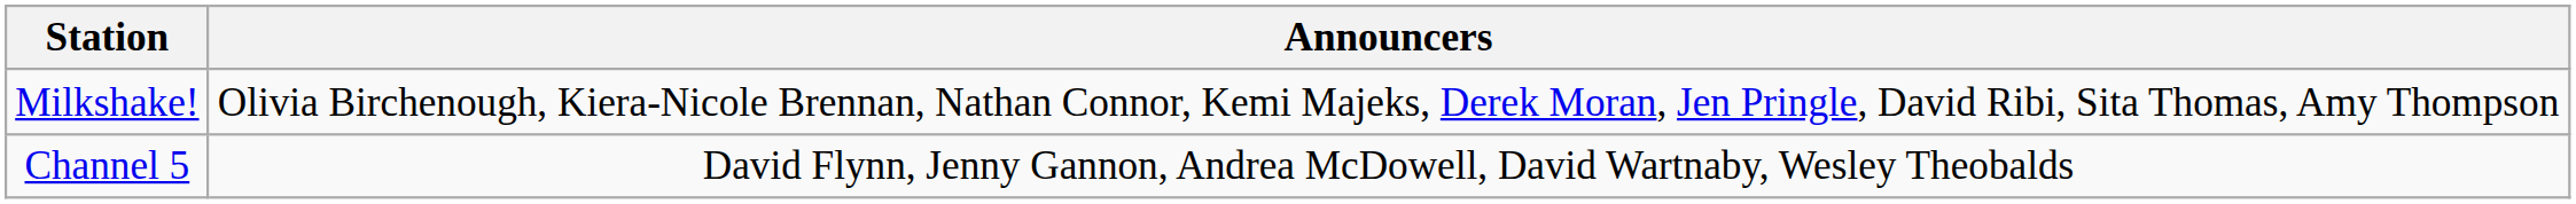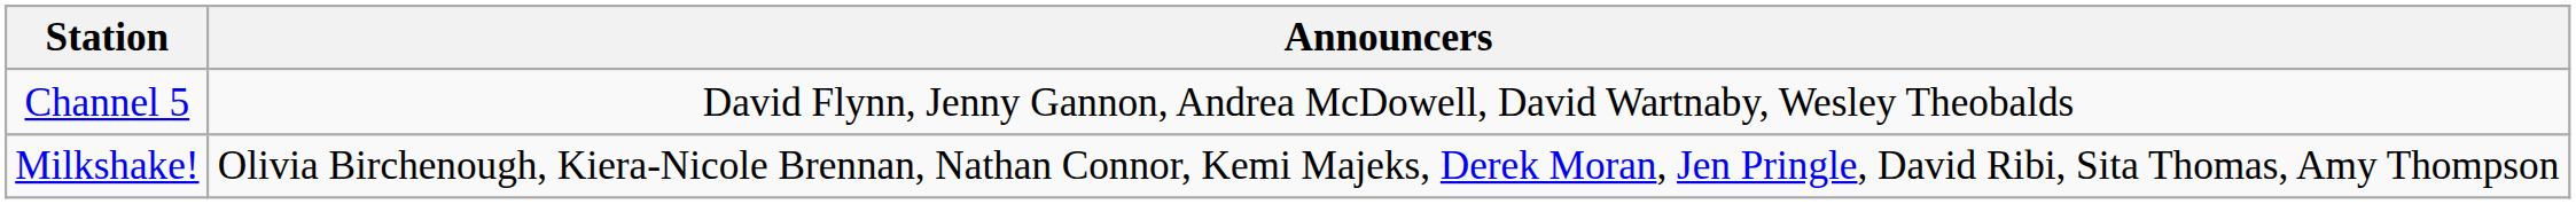rows swapped: Channel 5 <-> Milkshake!
